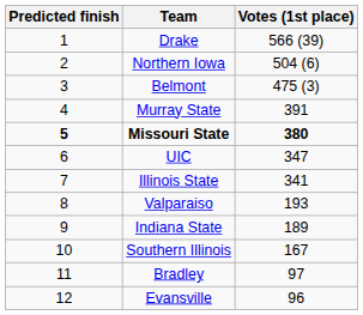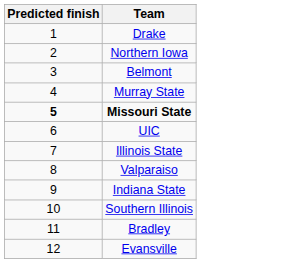- column: Votes (1st place) | 566 (39) | 504 (6) | 475 (3) | 391 | 380 | 347 | 341 | 193 | 189 | 167 | 97 | 96
